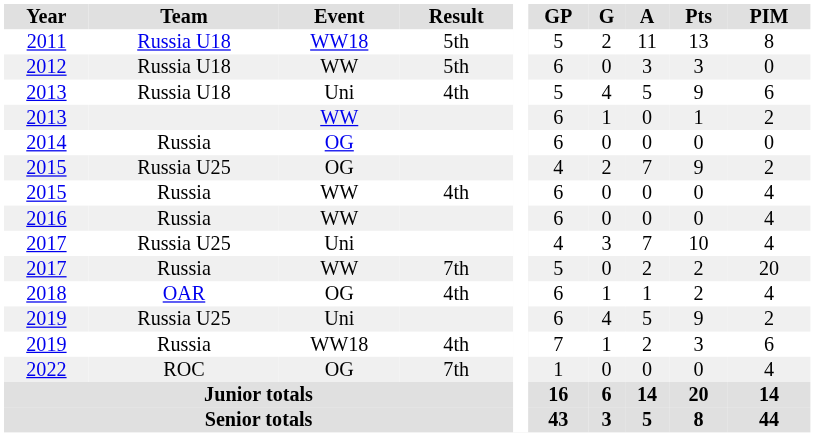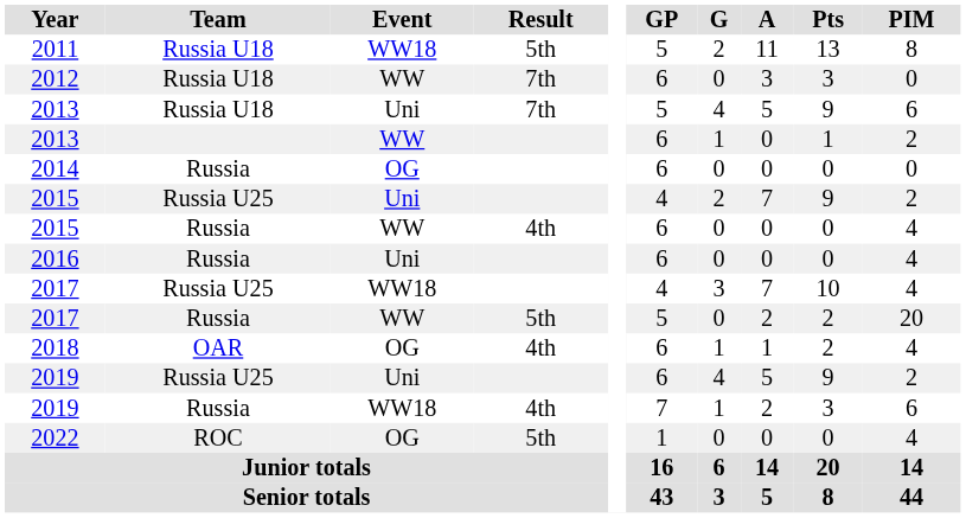2012 | Result: 5th -> 7th
2013 / Russia U18 | Result: 4th -> 7th
2015 / Russia U25 | Event: OG -> Uni
2016 | Event: WW -> Uni
2017 / Russia U25 | Event: Uni -> WW18
2017 / Russia | Result: 7th -> 5th
2022 | Result: 7th -> 5th
